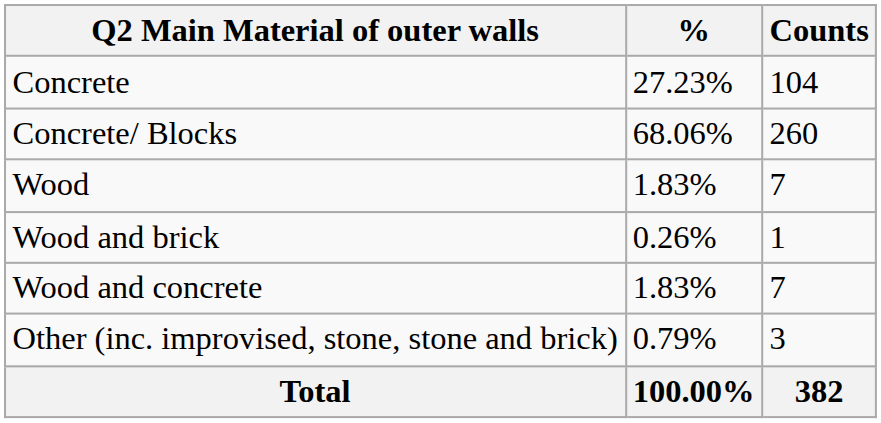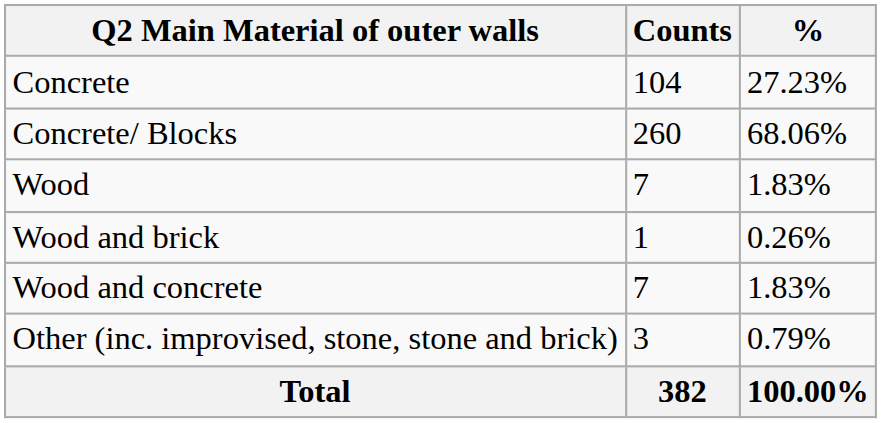columns swapped: Counts <-> %
